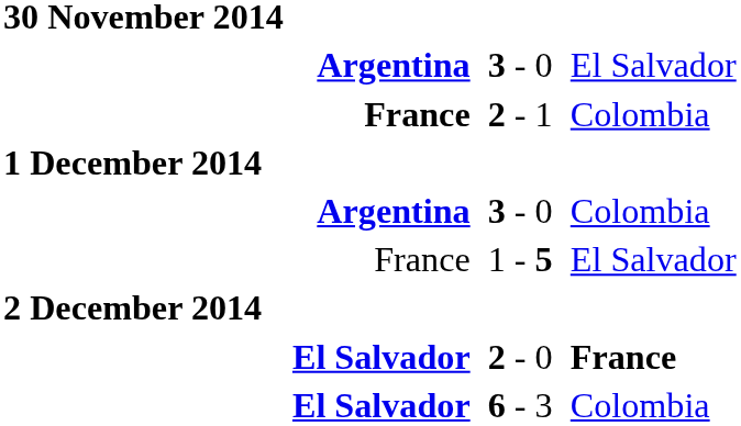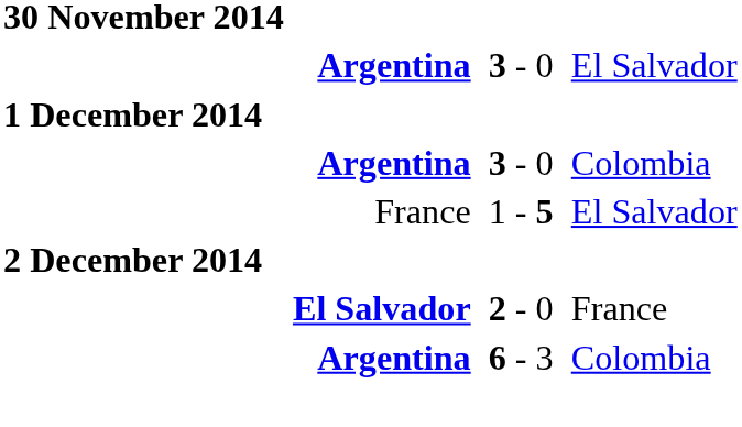- row: France | 2 - 1 | Colombia
2 - 0 | column 6: bold -> normal
6 - 3 | column 2: El Salvador -> Argentina
